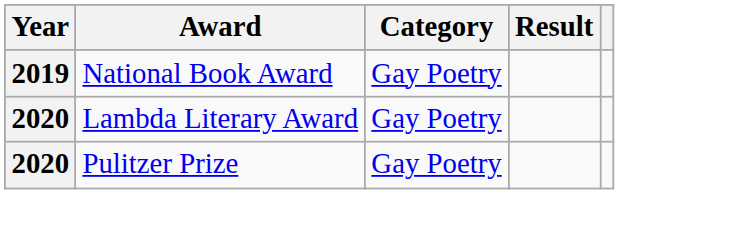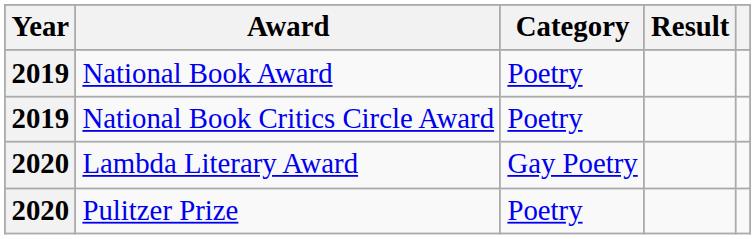National Book Award | Category: Gay Poetry -> Poetry
+ row: 2019 | National Book Critics Circle Award | Poetry
Pulitzer Prize | Category: Gay Poetry -> Poetry
